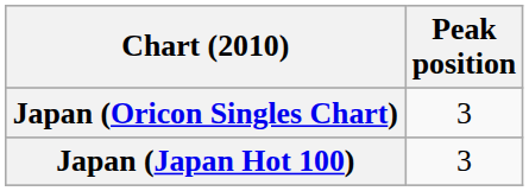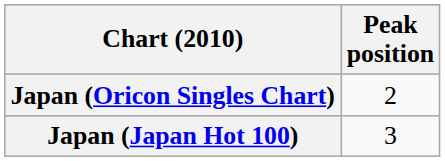Japan (Oricon Singles Chart) | Peak position: 3 -> 2
